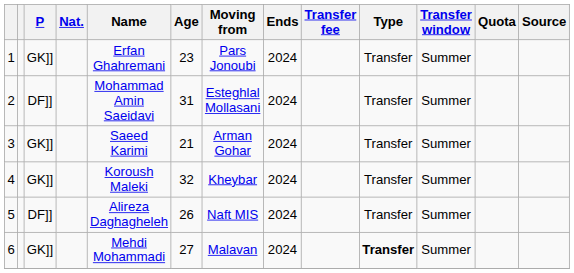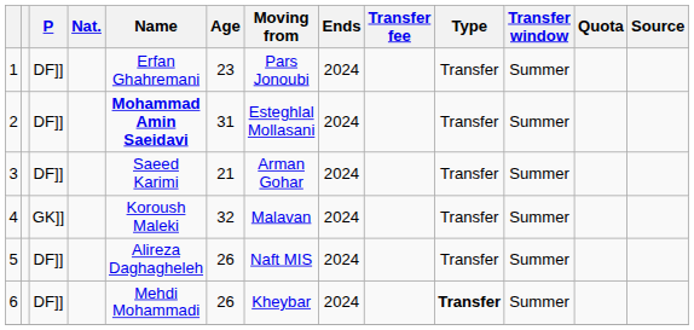1 | P: GK]] -> DF]]
2 | Name: normal -> bold
3 | P: GK]] -> DF]]
4 | Moving from: Kheybar -> Malavan
6 | P: GK]] -> DF]]
6 | Age: 27 -> 26
6 | Moving from: Malavan -> Kheybar
